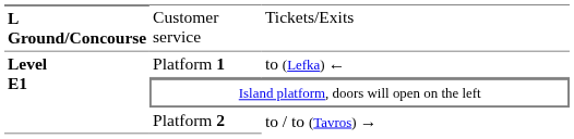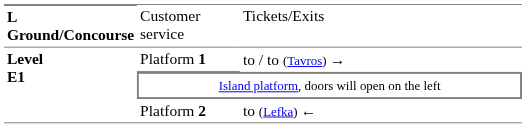Platform 1 | column 3: to (Lefka) ← -> to / to (Tavros) →
Platform 2 | column 3: to / to (Tavros) → -> to (Lefka) ←
